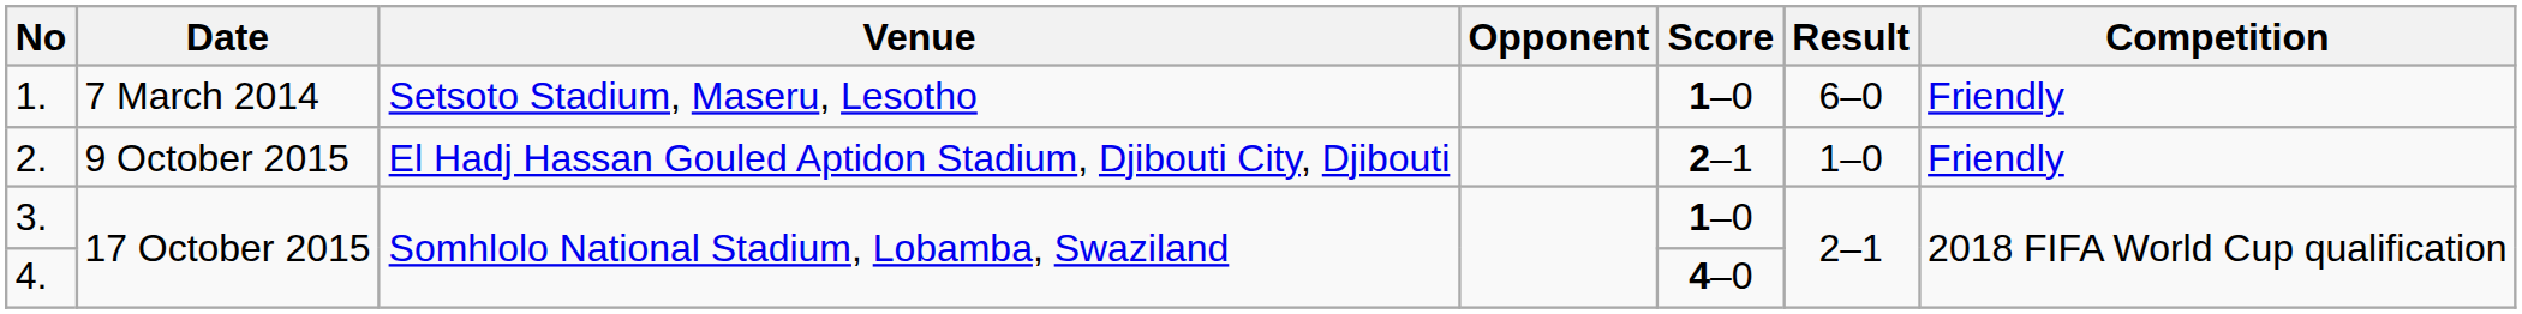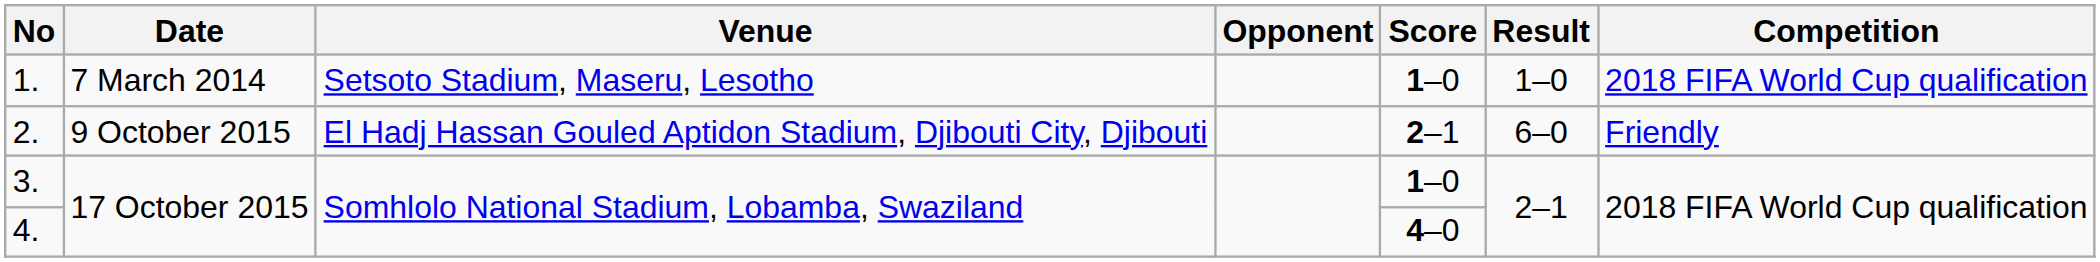1. | Result: 6–0 -> 1–0
1. | Competition: Friendly -> 2018 FIFA World Cup qualification
2. | Result: 1–0 -> 6–0
